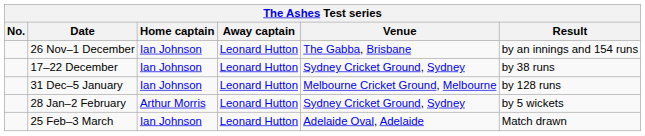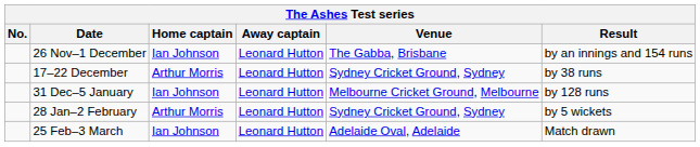17–22 December | Home captain: Ian Johnson -> Arthur Morris
